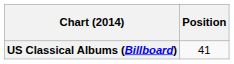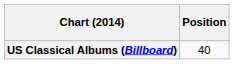US Classical Albums (Billboard) | Position: 41 -> 40
